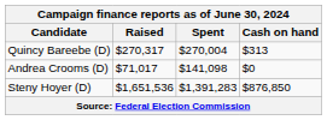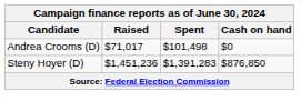- row: Quincy Bareebe (D) | $270,317 | $270,004 | $313
Andrea Crooms (D) | Spent: $141,098 -> $101,498
Steny Hoyer (D) | Raised: $1,651,536 -> $1,451,236
